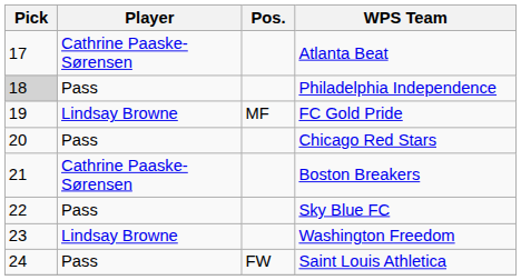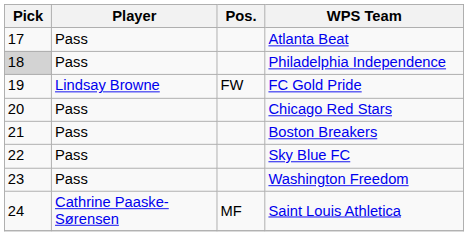Atlanta Beat | Player: Cathrine Paaske-Sørensen -> Pass
FC Gold Pride | Pos.: MF -> FW
Boston Breakers | Player: Cathrine Paaske-Sørensen -> Pass
Washington Freedom | Player: Lindsay Browne -> Pass
Saint Louis Athletica | Player: Pass -> Cathrine Paaske-Sørensen
Saint Louis Athletica | Pos.: FW -> MF
